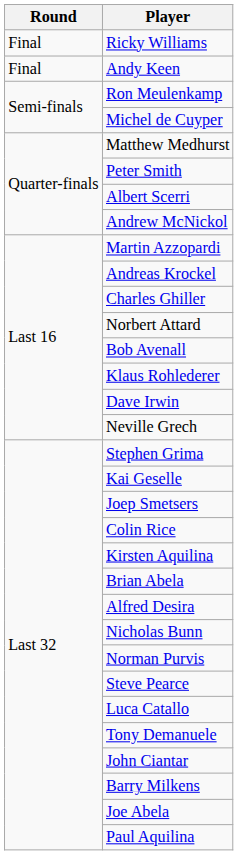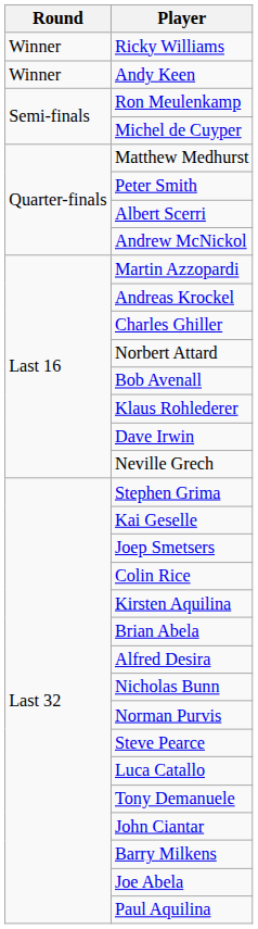Ricky Williams | Round: Final -> Winner
Andy Keen | Round: Final -> Winner
